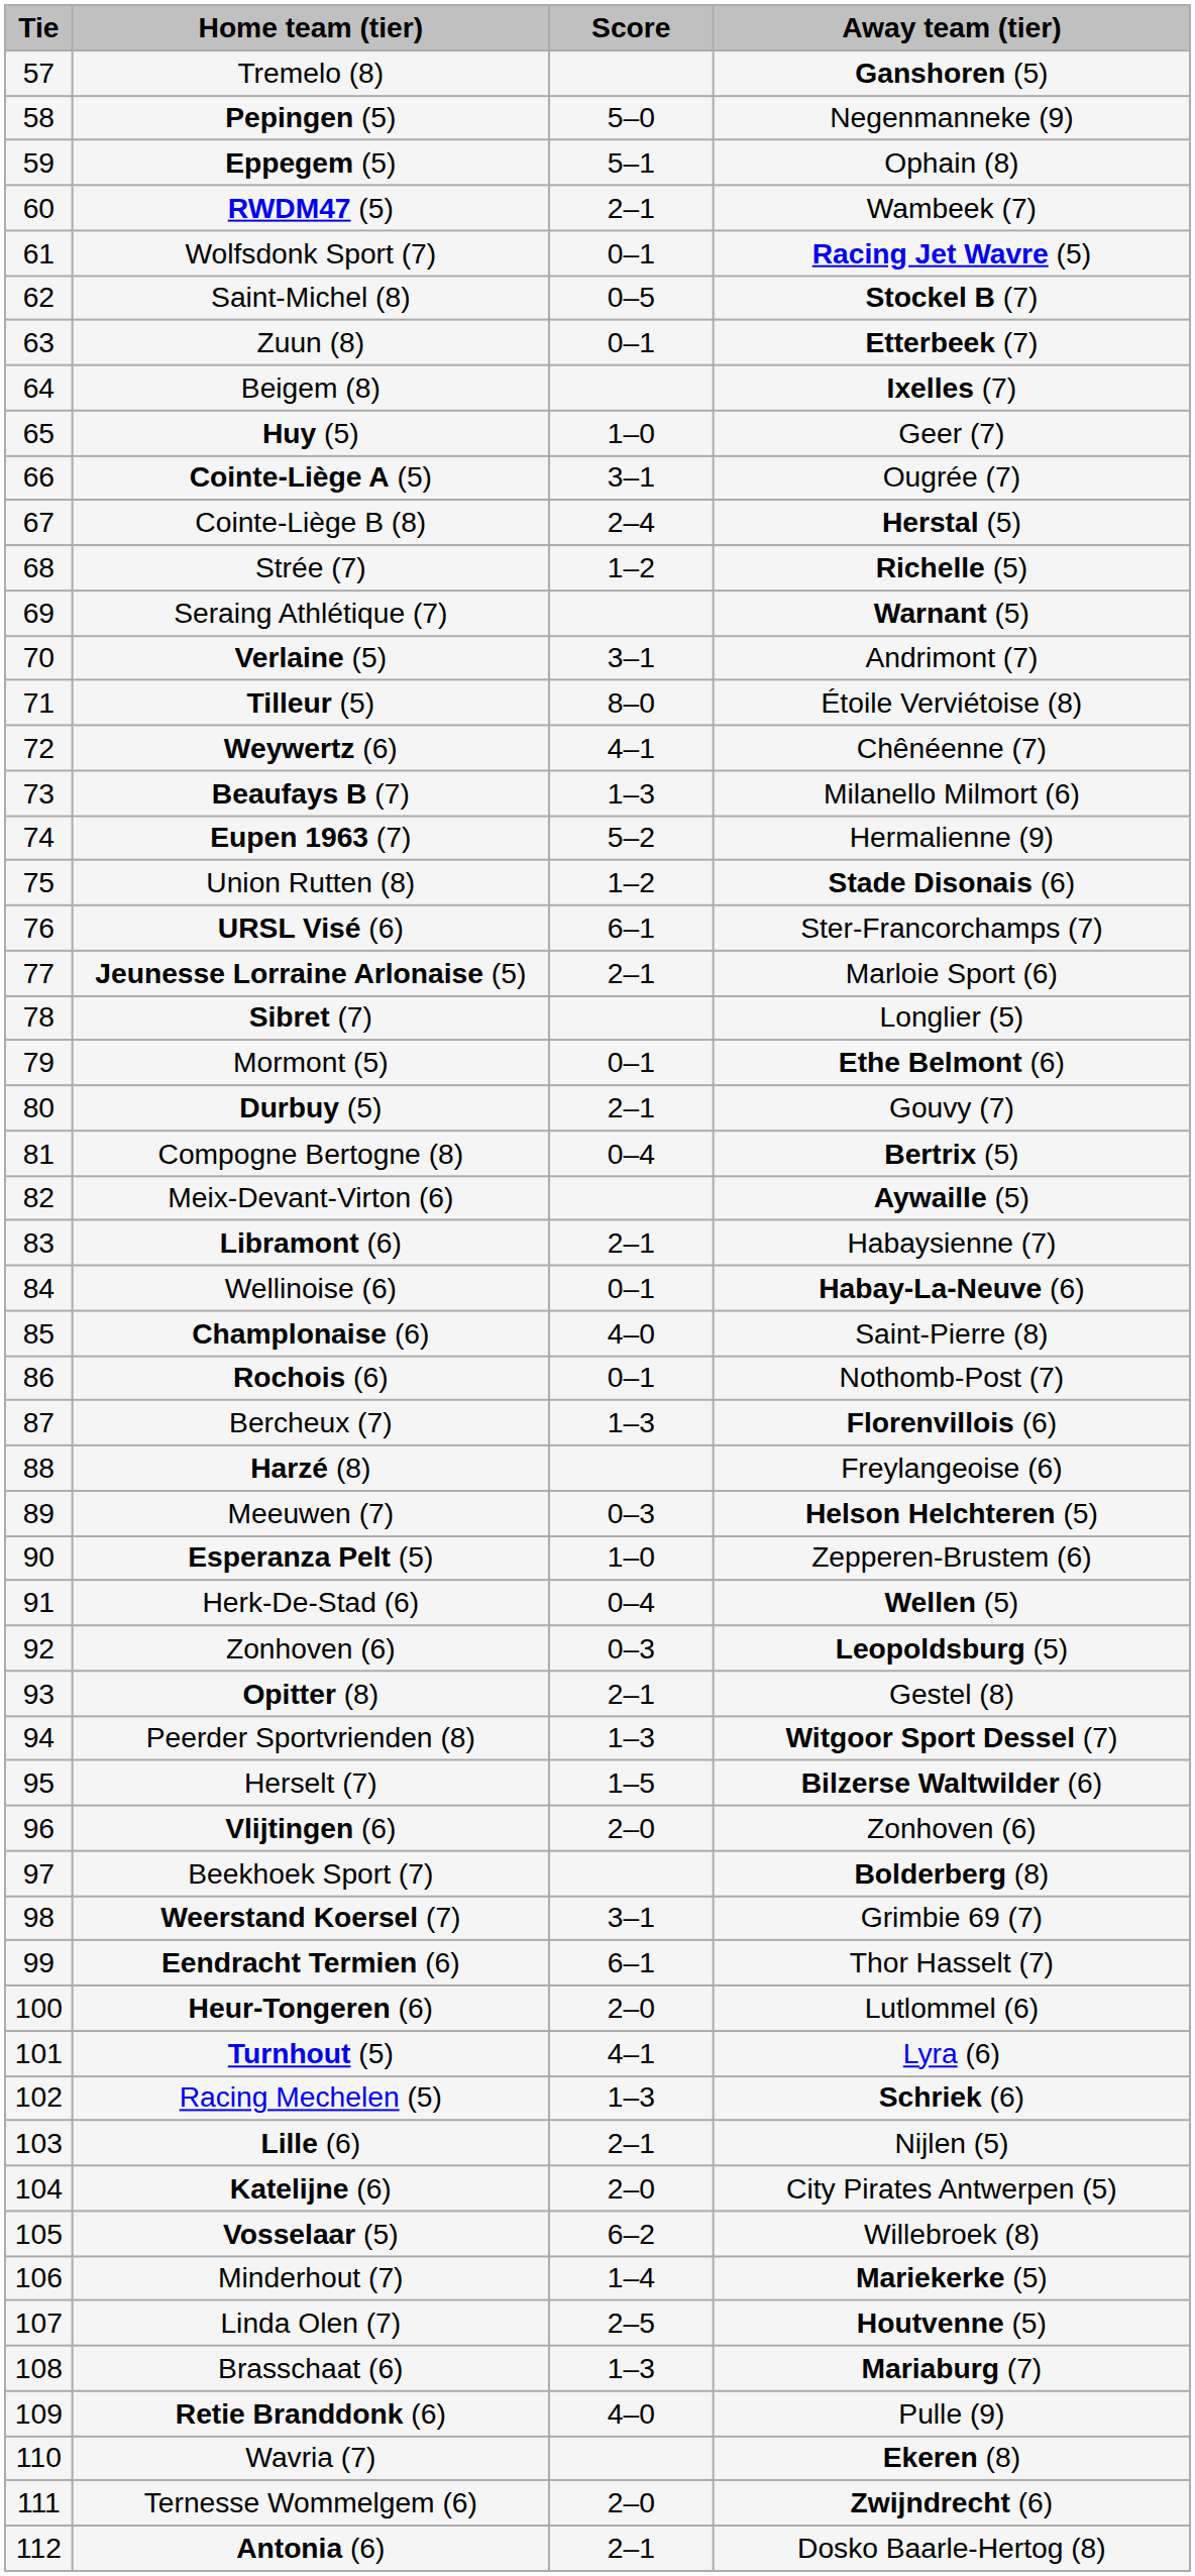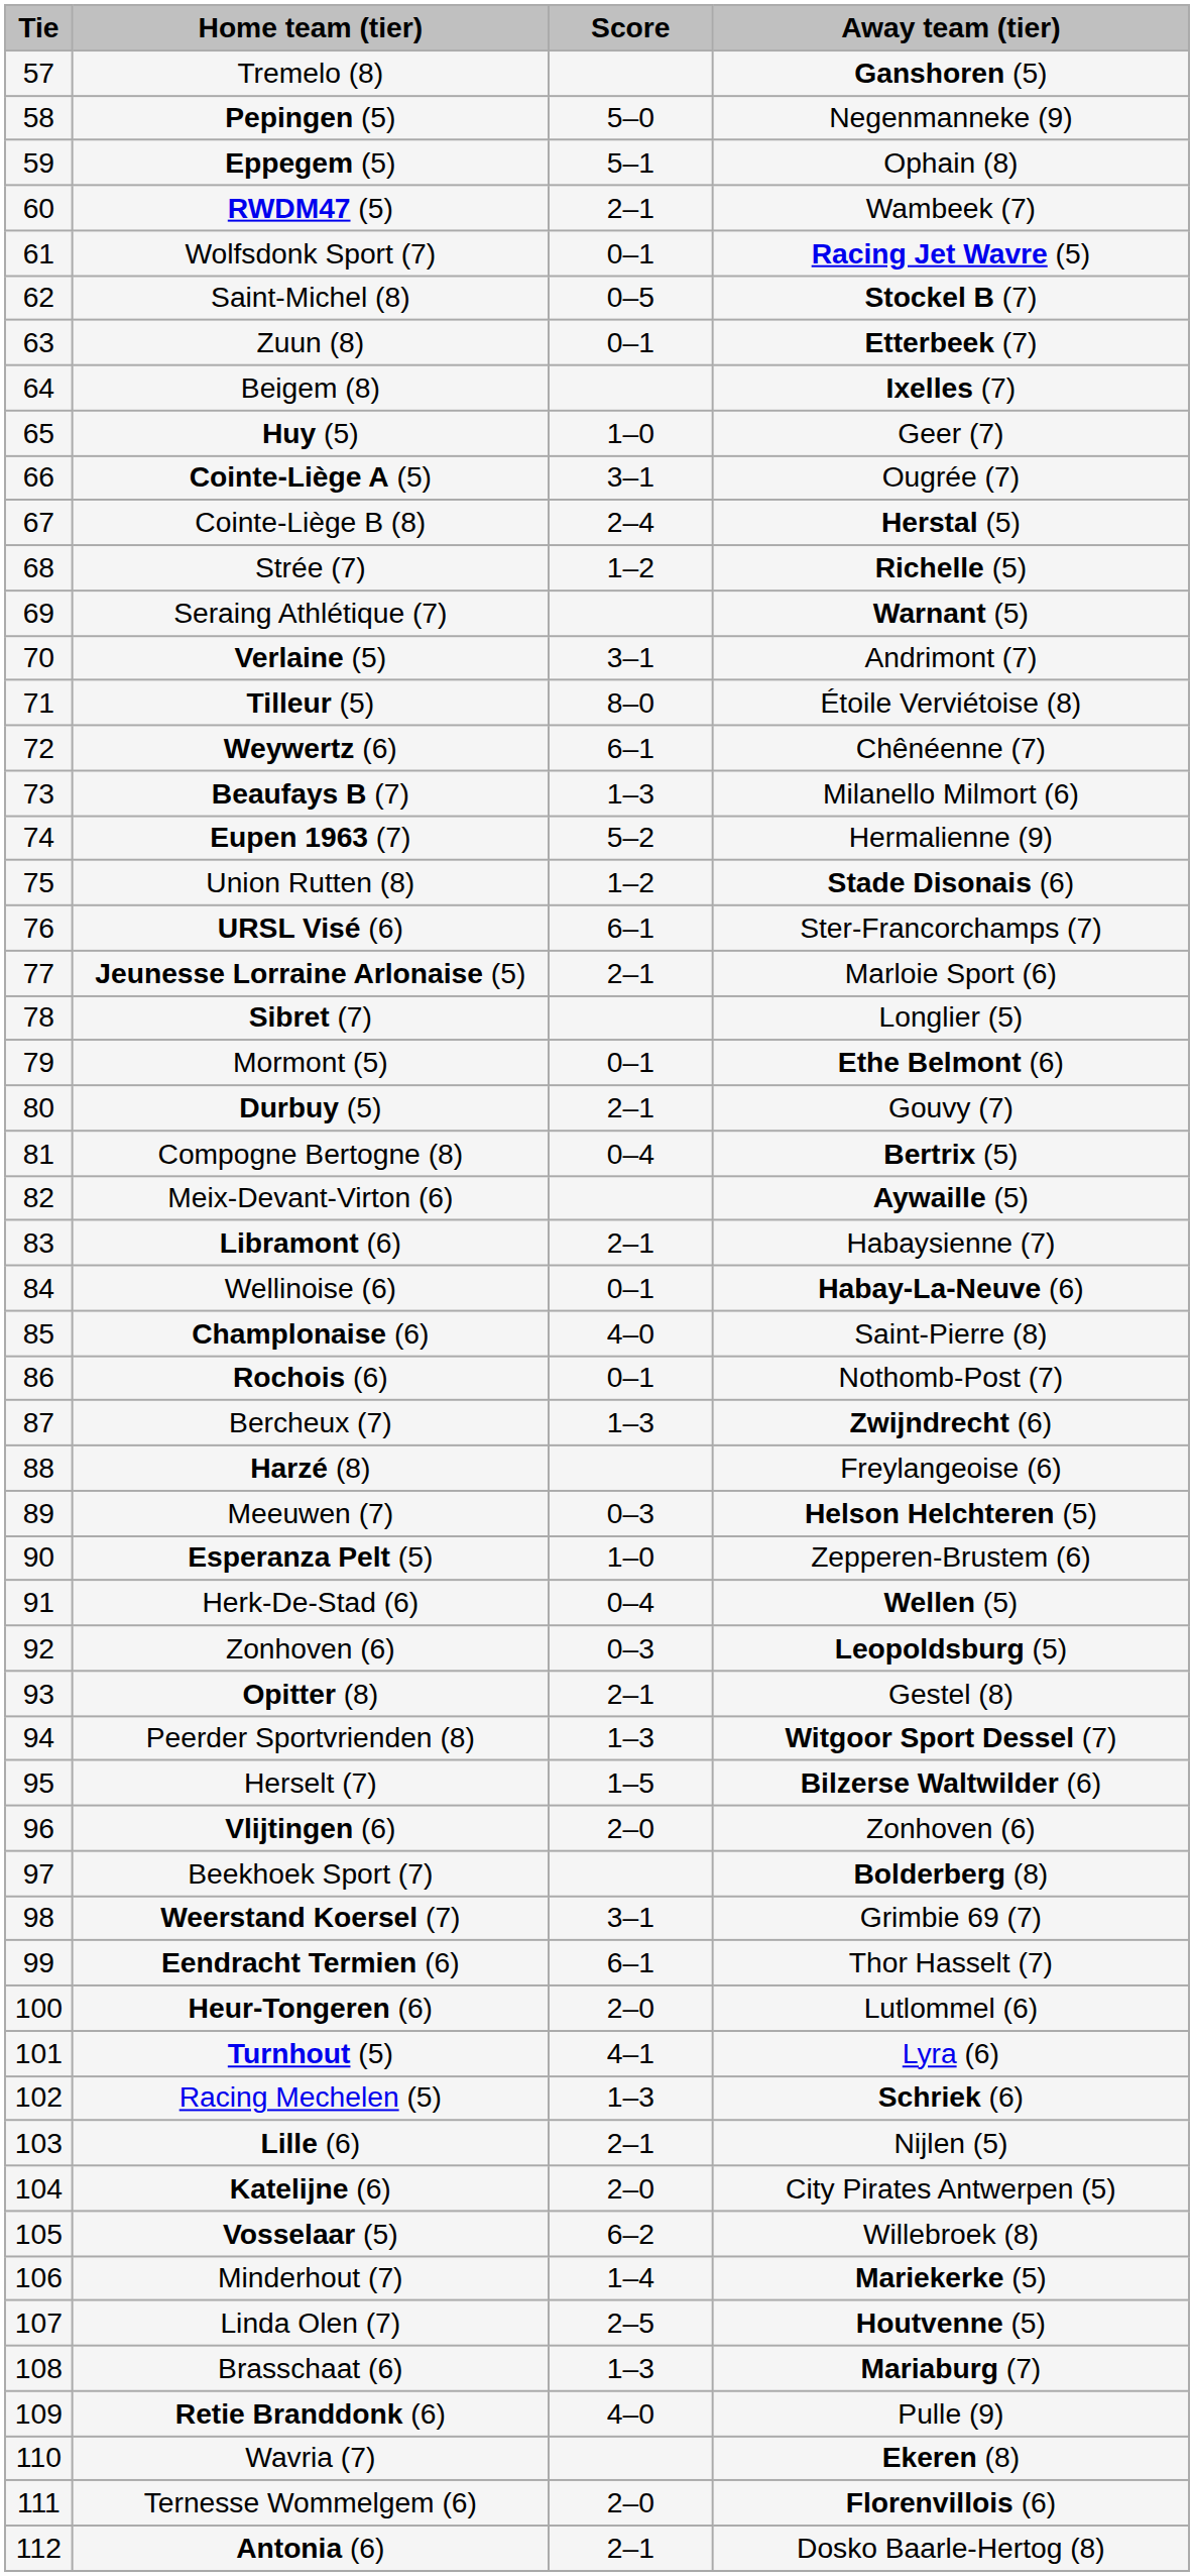Weywertz (6) | Score: 4–1 -> 6–1
Bercheux (7) | Away team (tier): Florenvillois (6) -> Zwijndrecht (6)
Ternesse Wommelgem (6) | Away team (tier): Zwijndrecht (6) -> Florenvillois (6)
